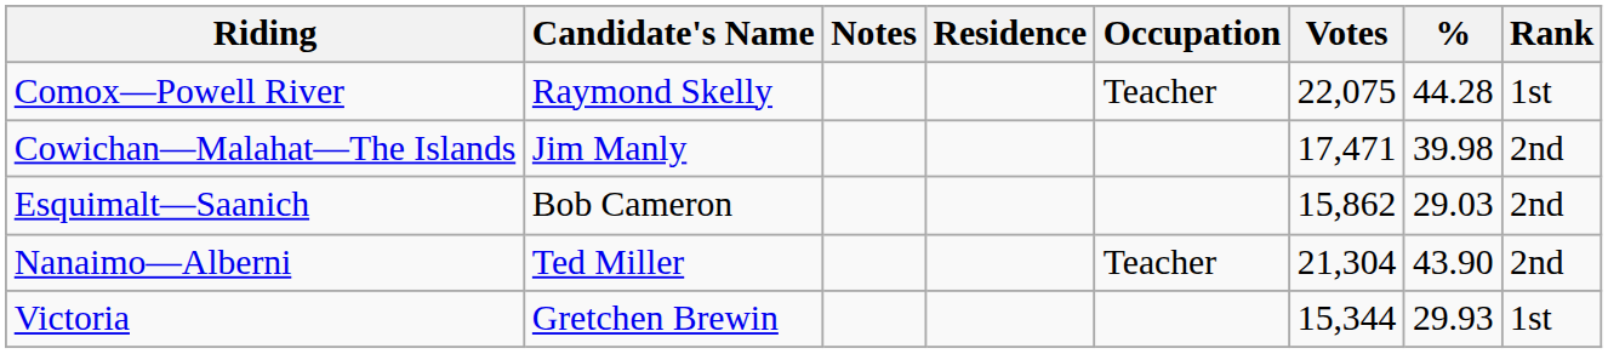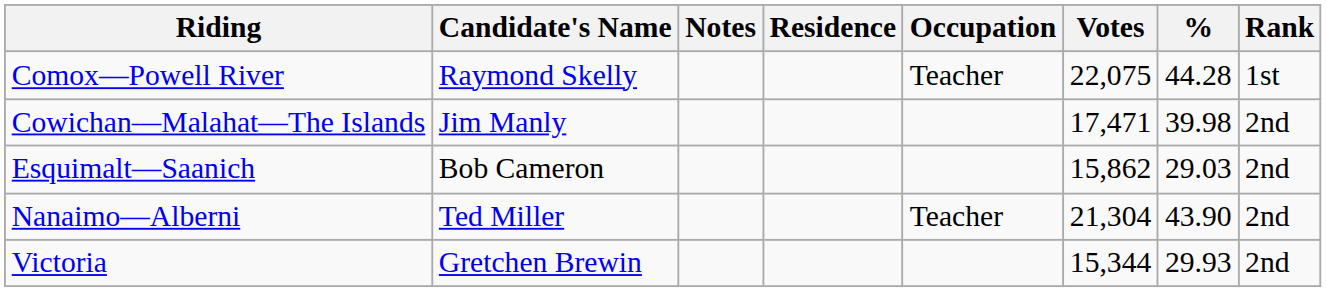Victoria | Rank: 1st -> 2nd
